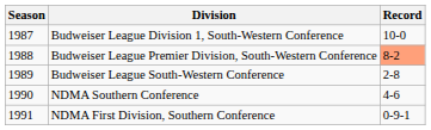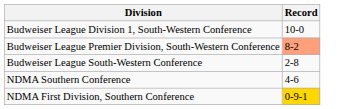- column: Season | 1987 | 1988 | 1989 | 1990 | 1991
NDMA First Division, Southern Conference | Record: no background -> gold background
